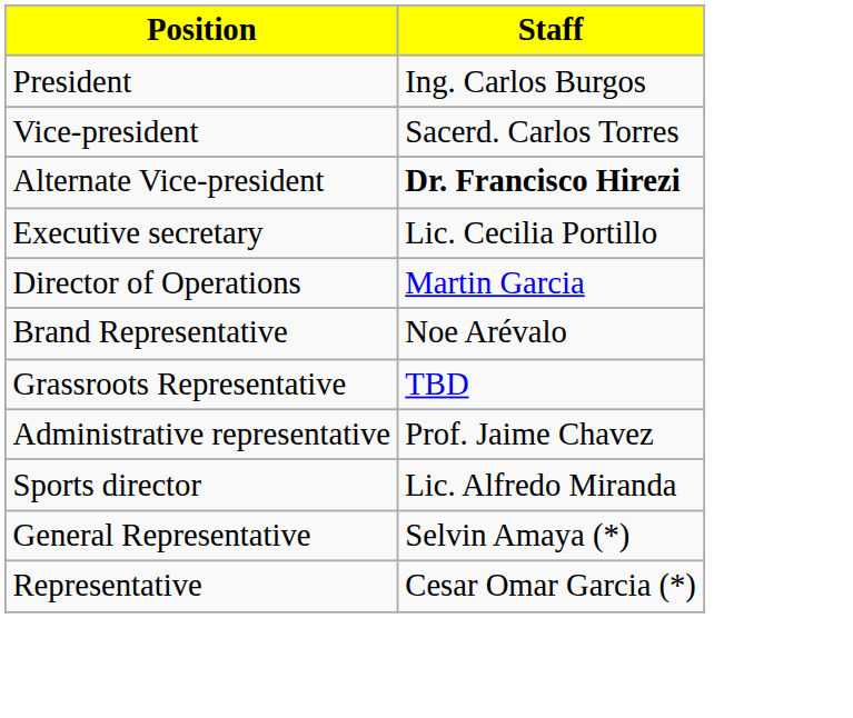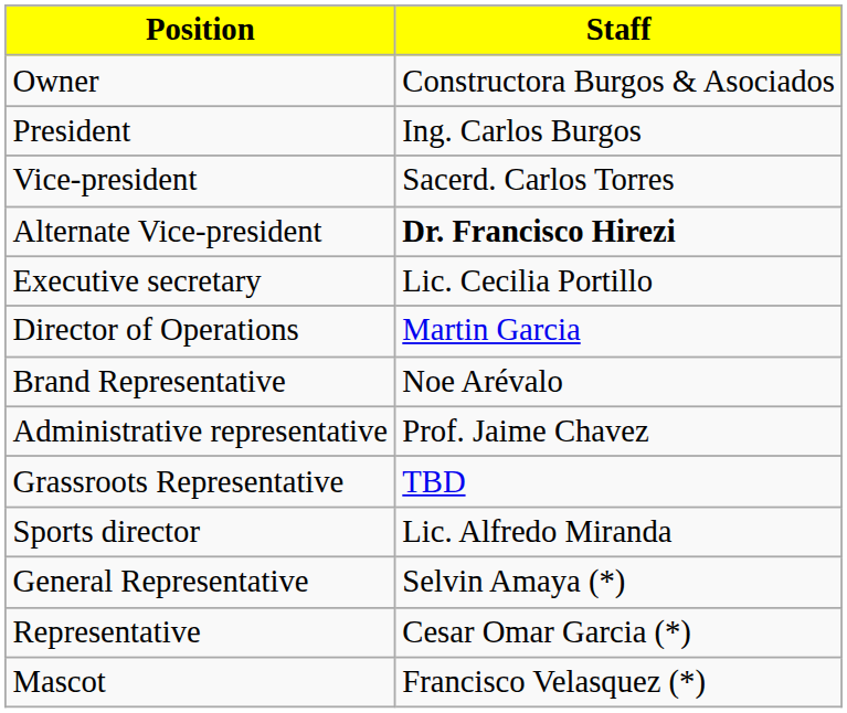+ row: Owner | Constructora Burgos & Asociados
rows swapped: Administrative representative <-> Grassroots Representative
+ row: Mascot | Francisco Velasquez (*)
